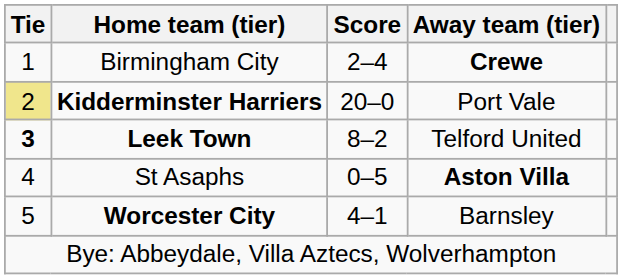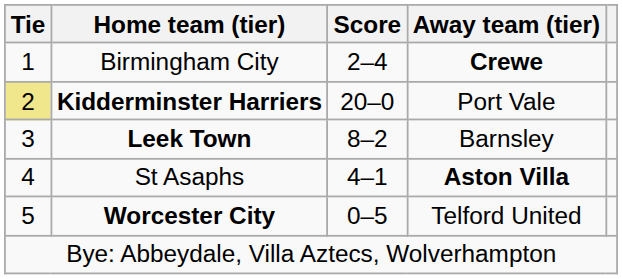Leek Town | Tie: bold -> normal
Leek Town | Away team (tier): Telford United -> Barnsley
St Asaphs | Score: 0–5 -> 4–1
Worcester City | Score: 4–1 -> 0–5
Worcester City | Away team (tier): Barnsley -> Telford United
